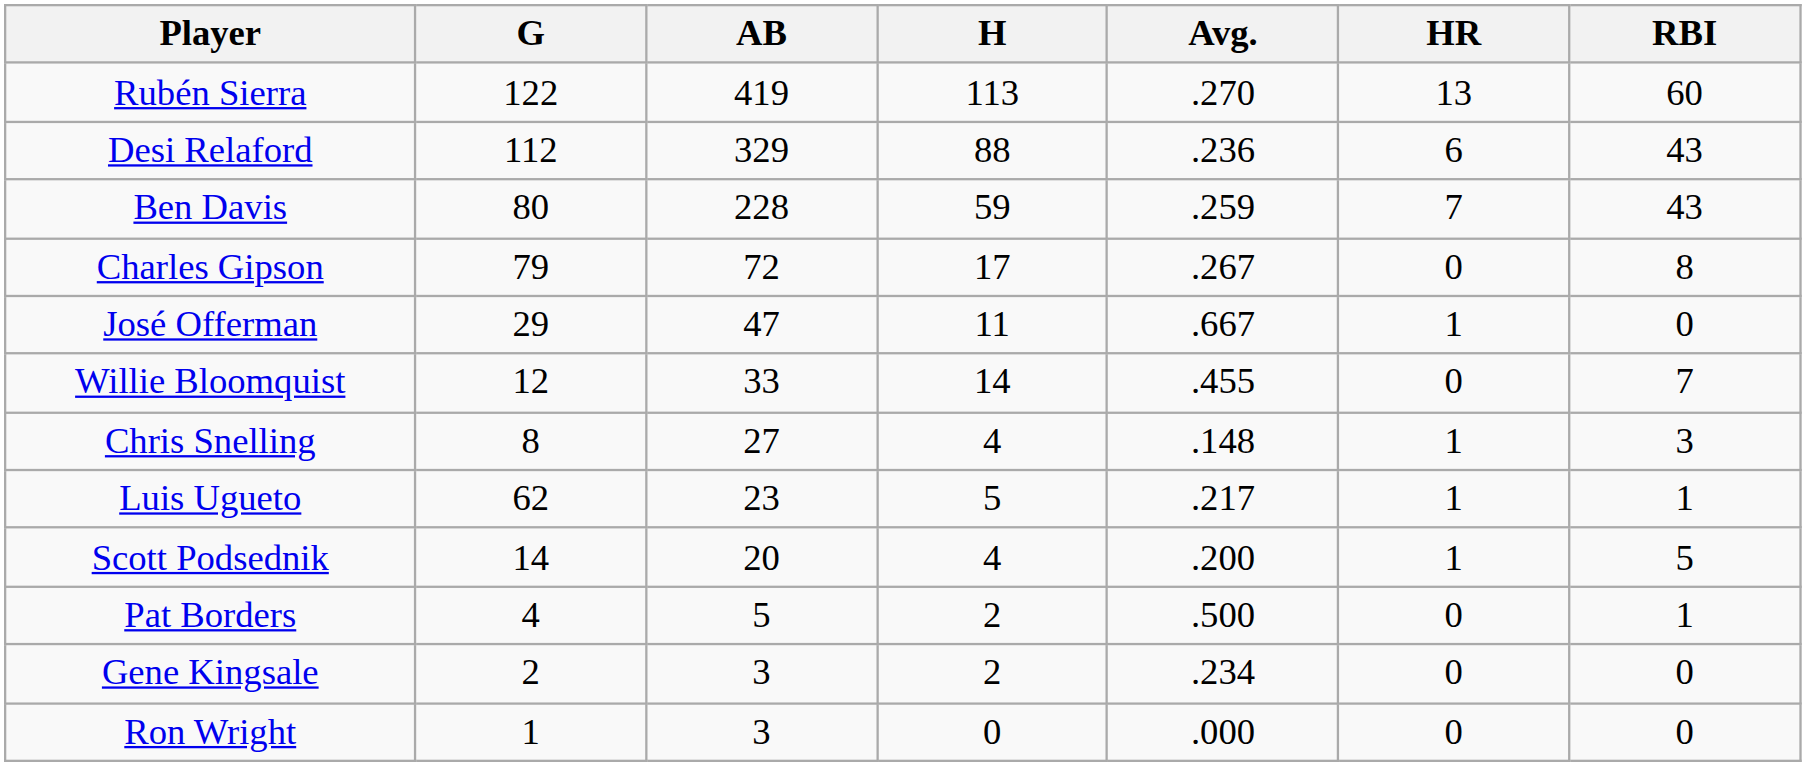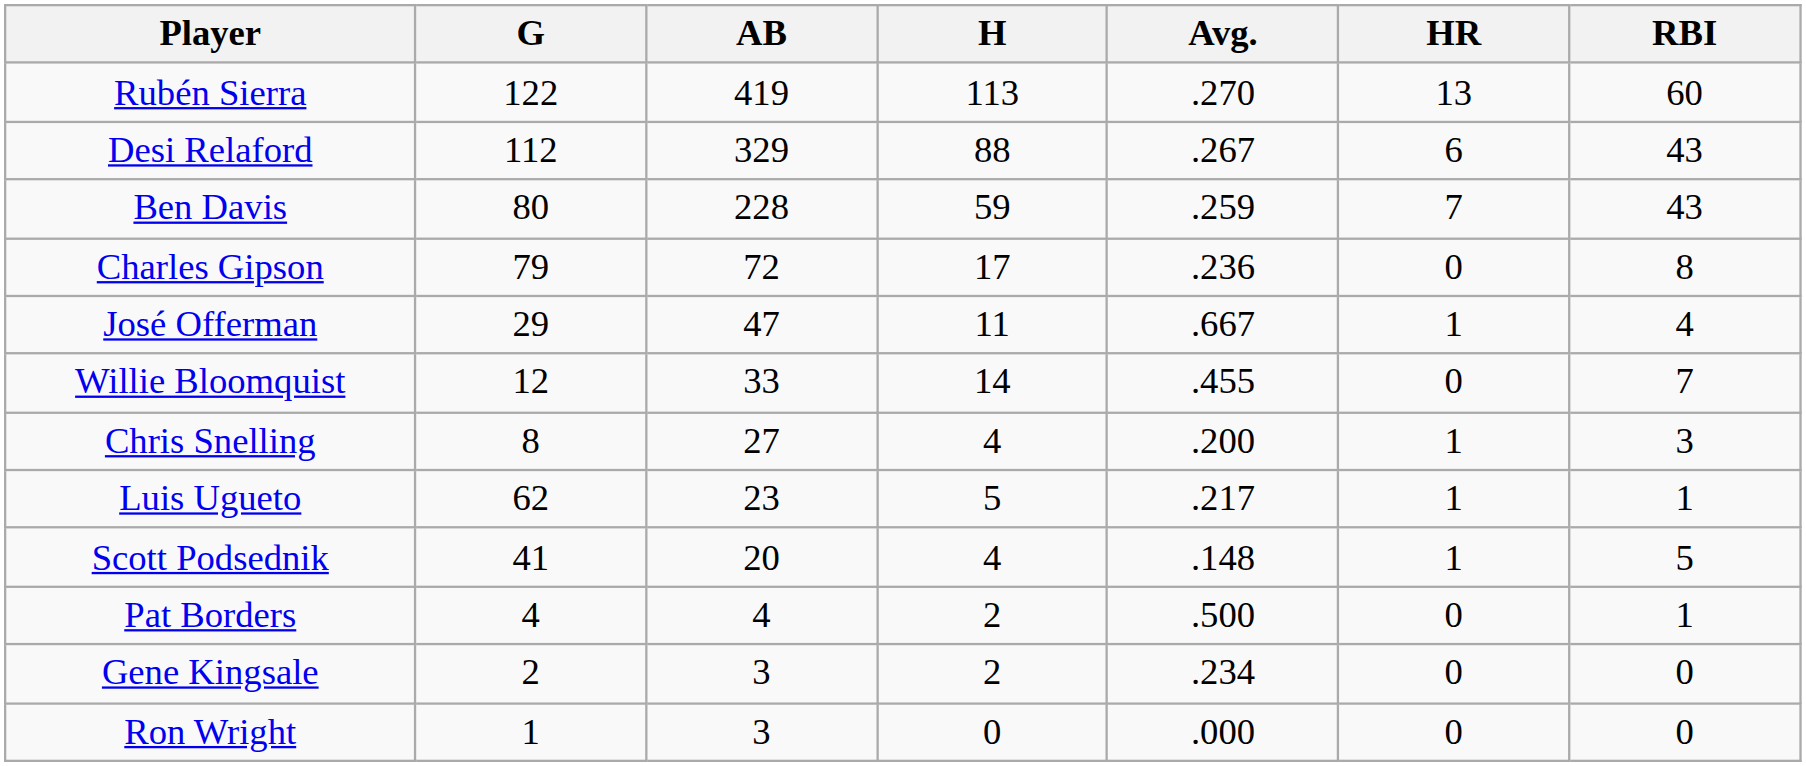Desi Relaford | Avg.: .236 -> .267
Charles Gipson | Avg.: .267 -> .236
José Offerman | RBI: 0 -> 4
Chris Snelling | Avg.: .148 -> .200
Scott Podsednik | G: 14 -> 41
Scott Podsednik | Avg.: .200 -> .148
Pat Borders | AB: 5 -> 4
